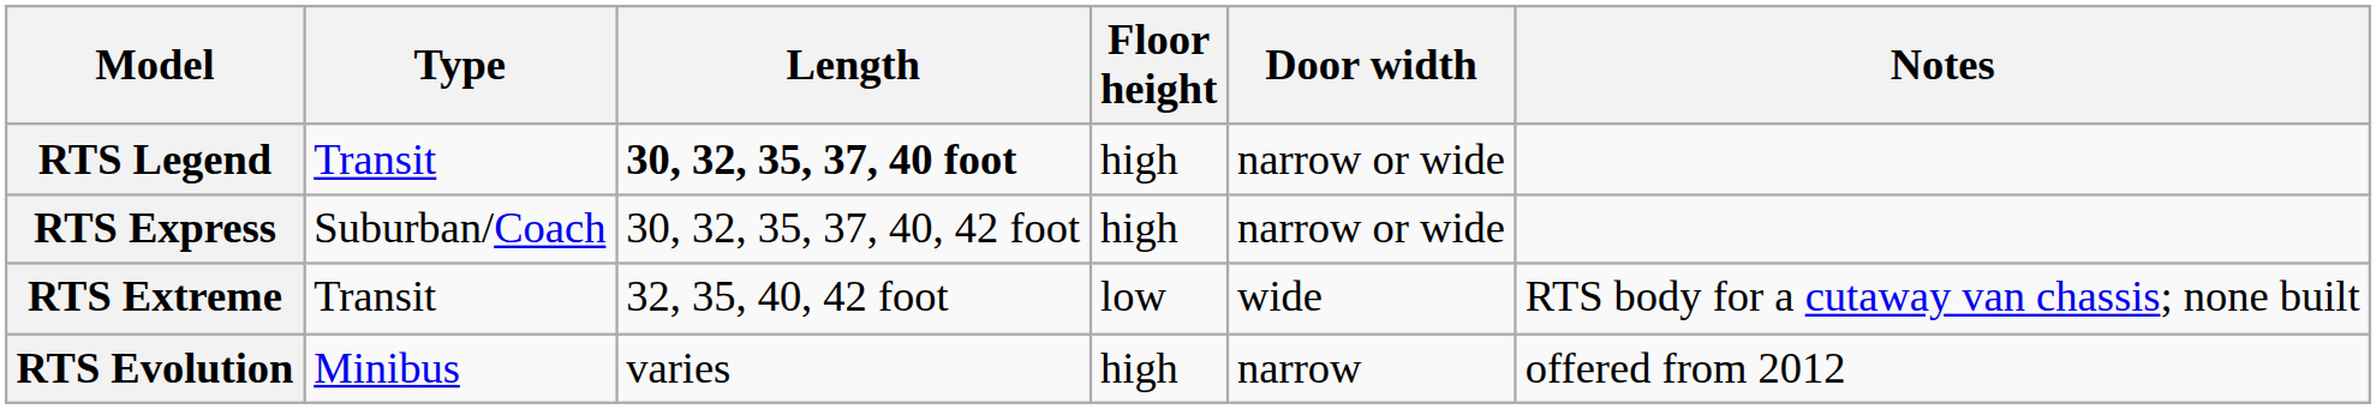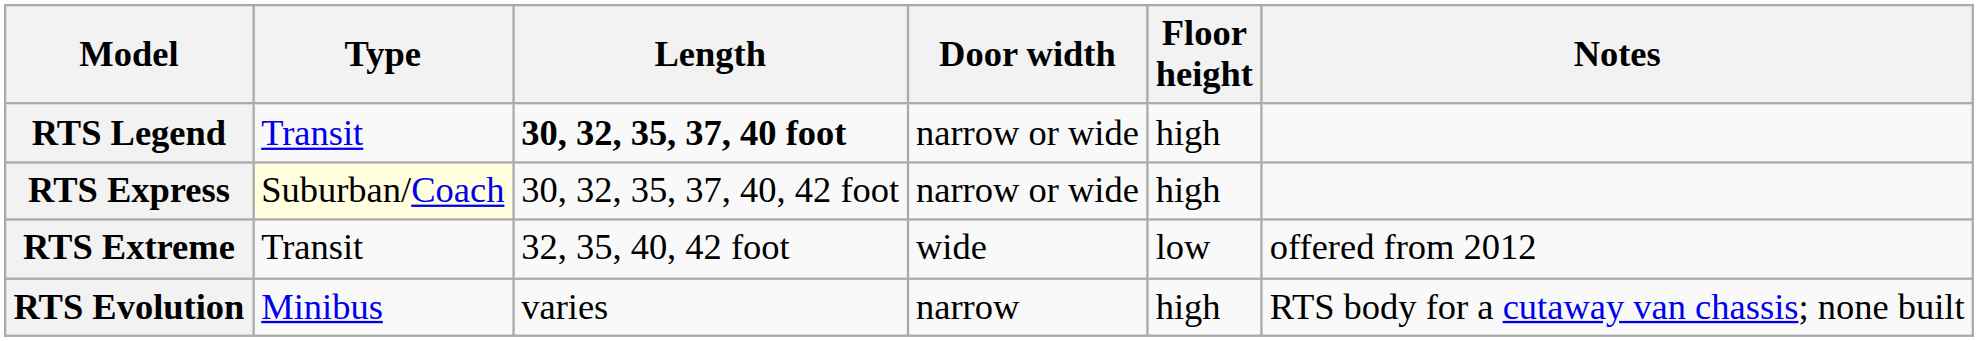columns swapped: Floor height <-> Door width
RTS Express | Type: no background -> lightyellow background
RTS Extreme | Notes: RTS body for a cutaway van chassis; none built -> offered from 2012
RTS Evolution | Notes: offered from 2012 -> RTS body for a cutaway van chassis; none built
